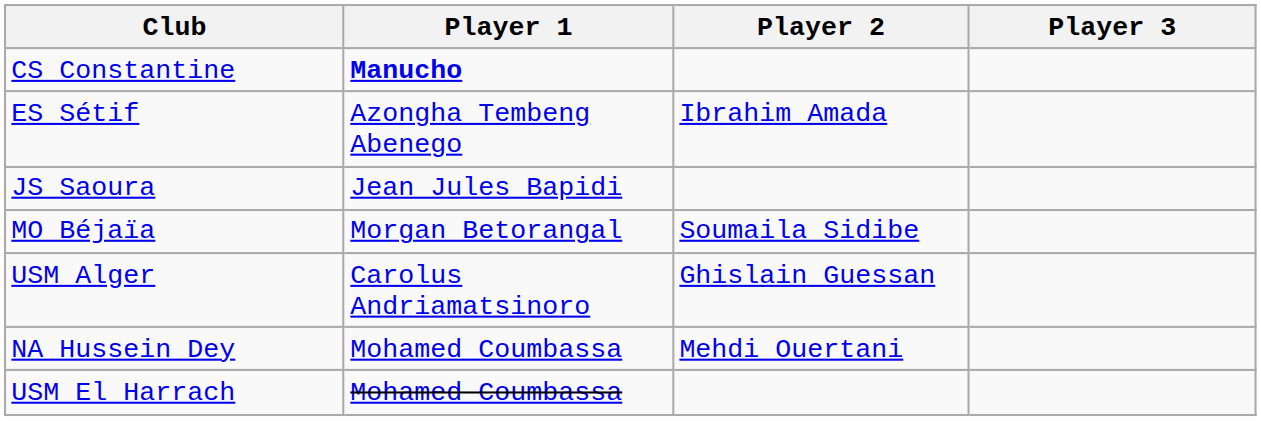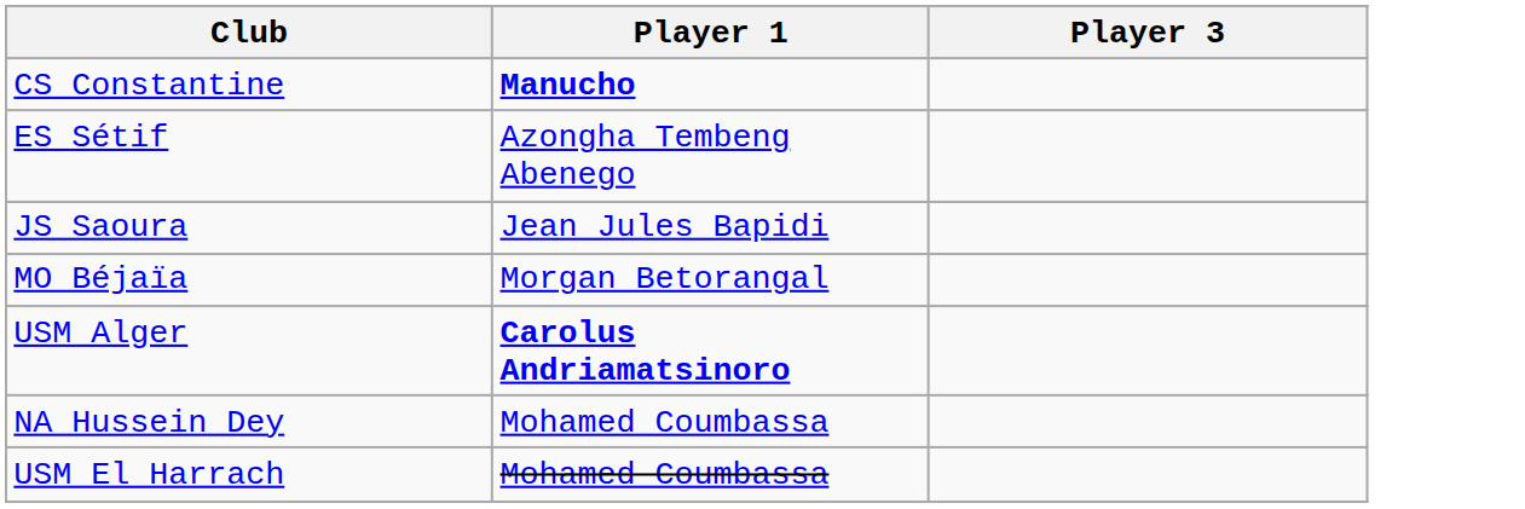- column: Player 2 | Ibrahim Amada | Soumaila Sidibe | Ghislain Guessan | Mehdi Ouertani
USM Alger | Player 1: normal -> bold
